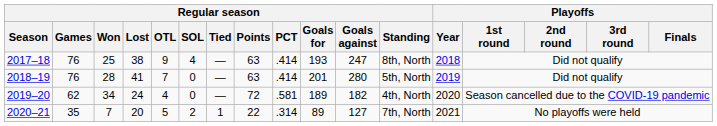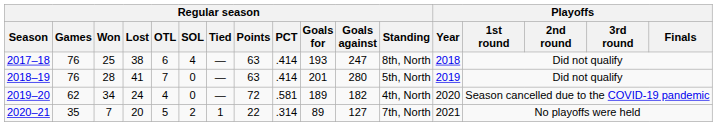2017–18 | Regular season / OTL: 9 -> 6
